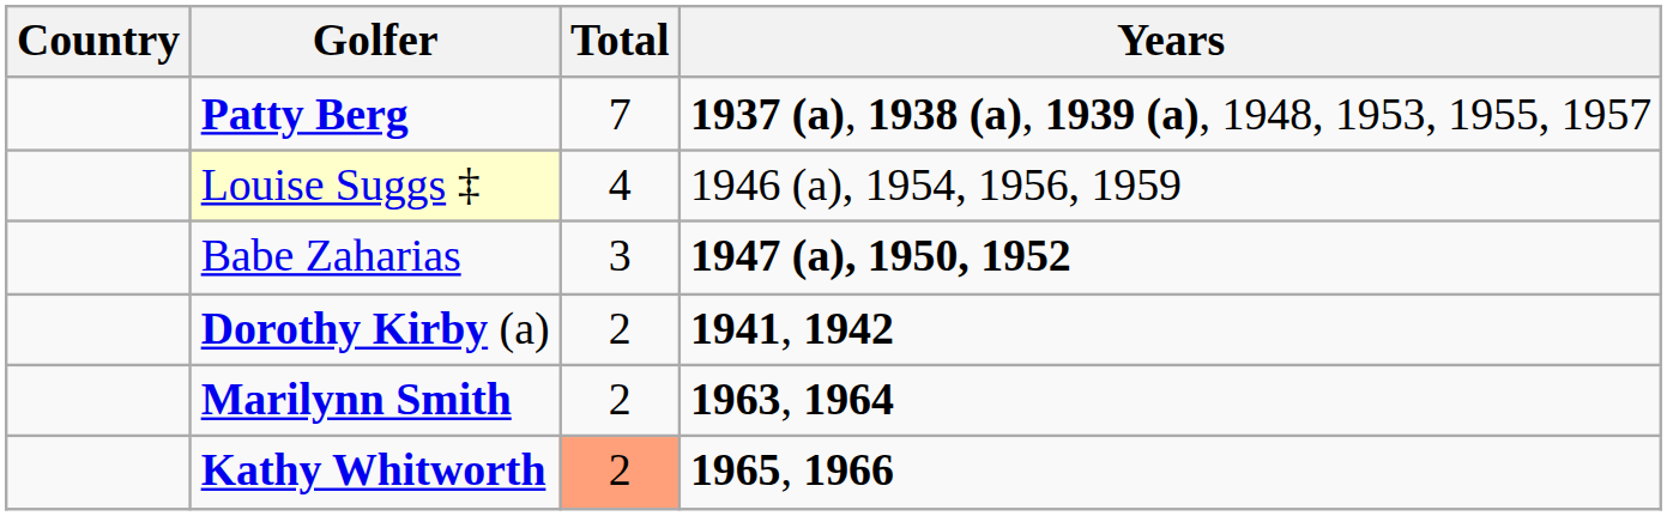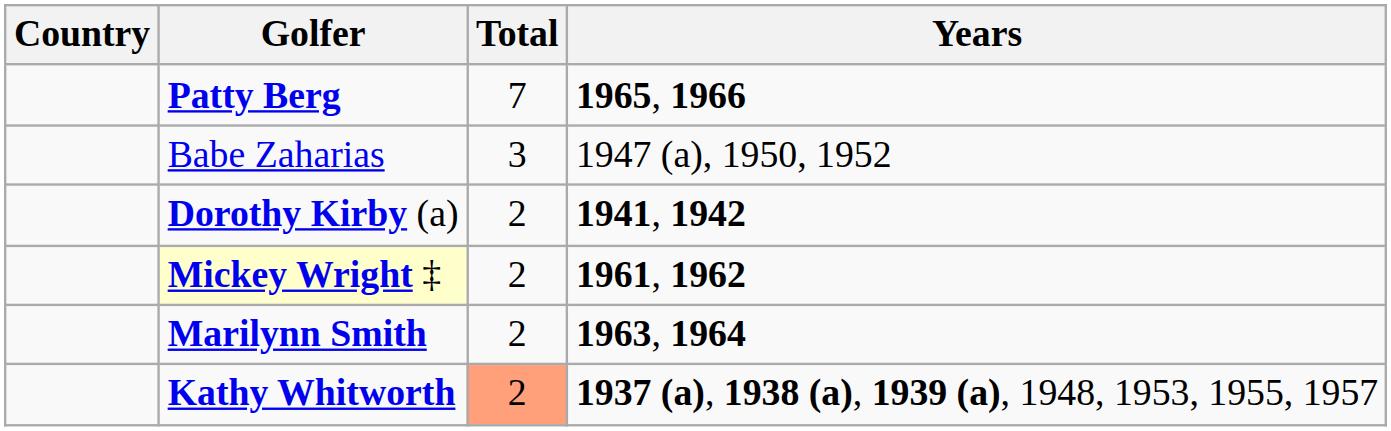Patty Berg | Years: 1937 (a), 1938 (a), 1939 (a), 1948, 1953, 1955, 1957 -> 1965, 1966
- row: Louise Suggs ‡ | 4 | 1946 (a), 1954, 1956, 1959
Babe Zaharias | Years: bold -> normal
+ row: Mickey Wright ‡ | 2 | 1961, 1962
Kathy Whitworth | Years: 1965, 1966 -> 1937 (a), 1938 (a), 1939 (a), 1948, 1953, 1955, 1957
